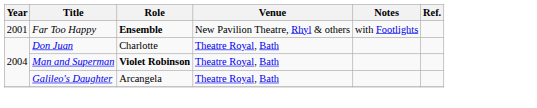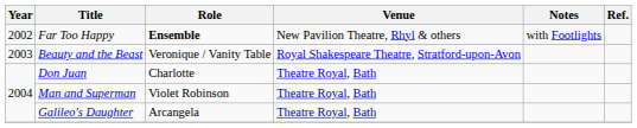Far Too Happy | Year: 2001 -> 2002
+ row: 2003 | Beauty and the Beast | Veronique / Vanity Table | Royal Shakespeare Theatre, Stratford-upon-Avon
Man and Superman | Role: bold -> normal
